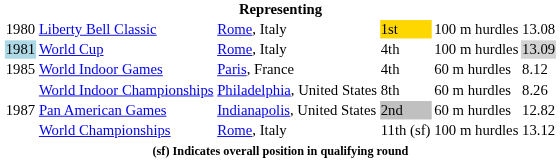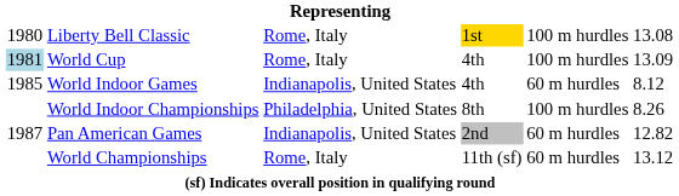World Cup | column 6: lightgrey background -> no background
World Indoor Games | column 3: Paris, France -> Indianapolis, United States
World Indoor Championships | column 5: 60 m hurdles -> 100 m hurdles
World Championships | column 5: 100 m hurdles -> 60 m hurdles
